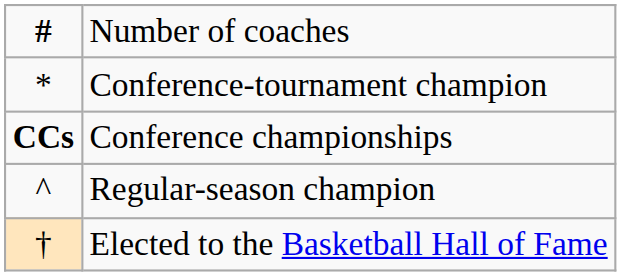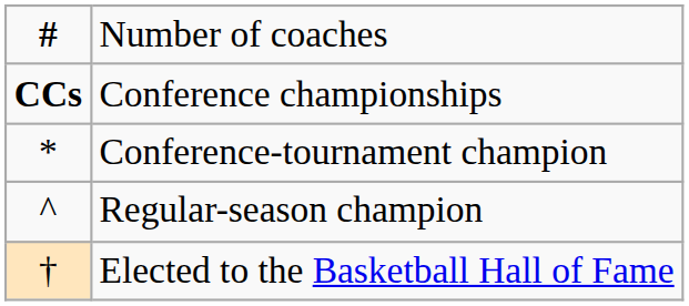rows swapped: Conference championships <-> Conference-tournament champion
